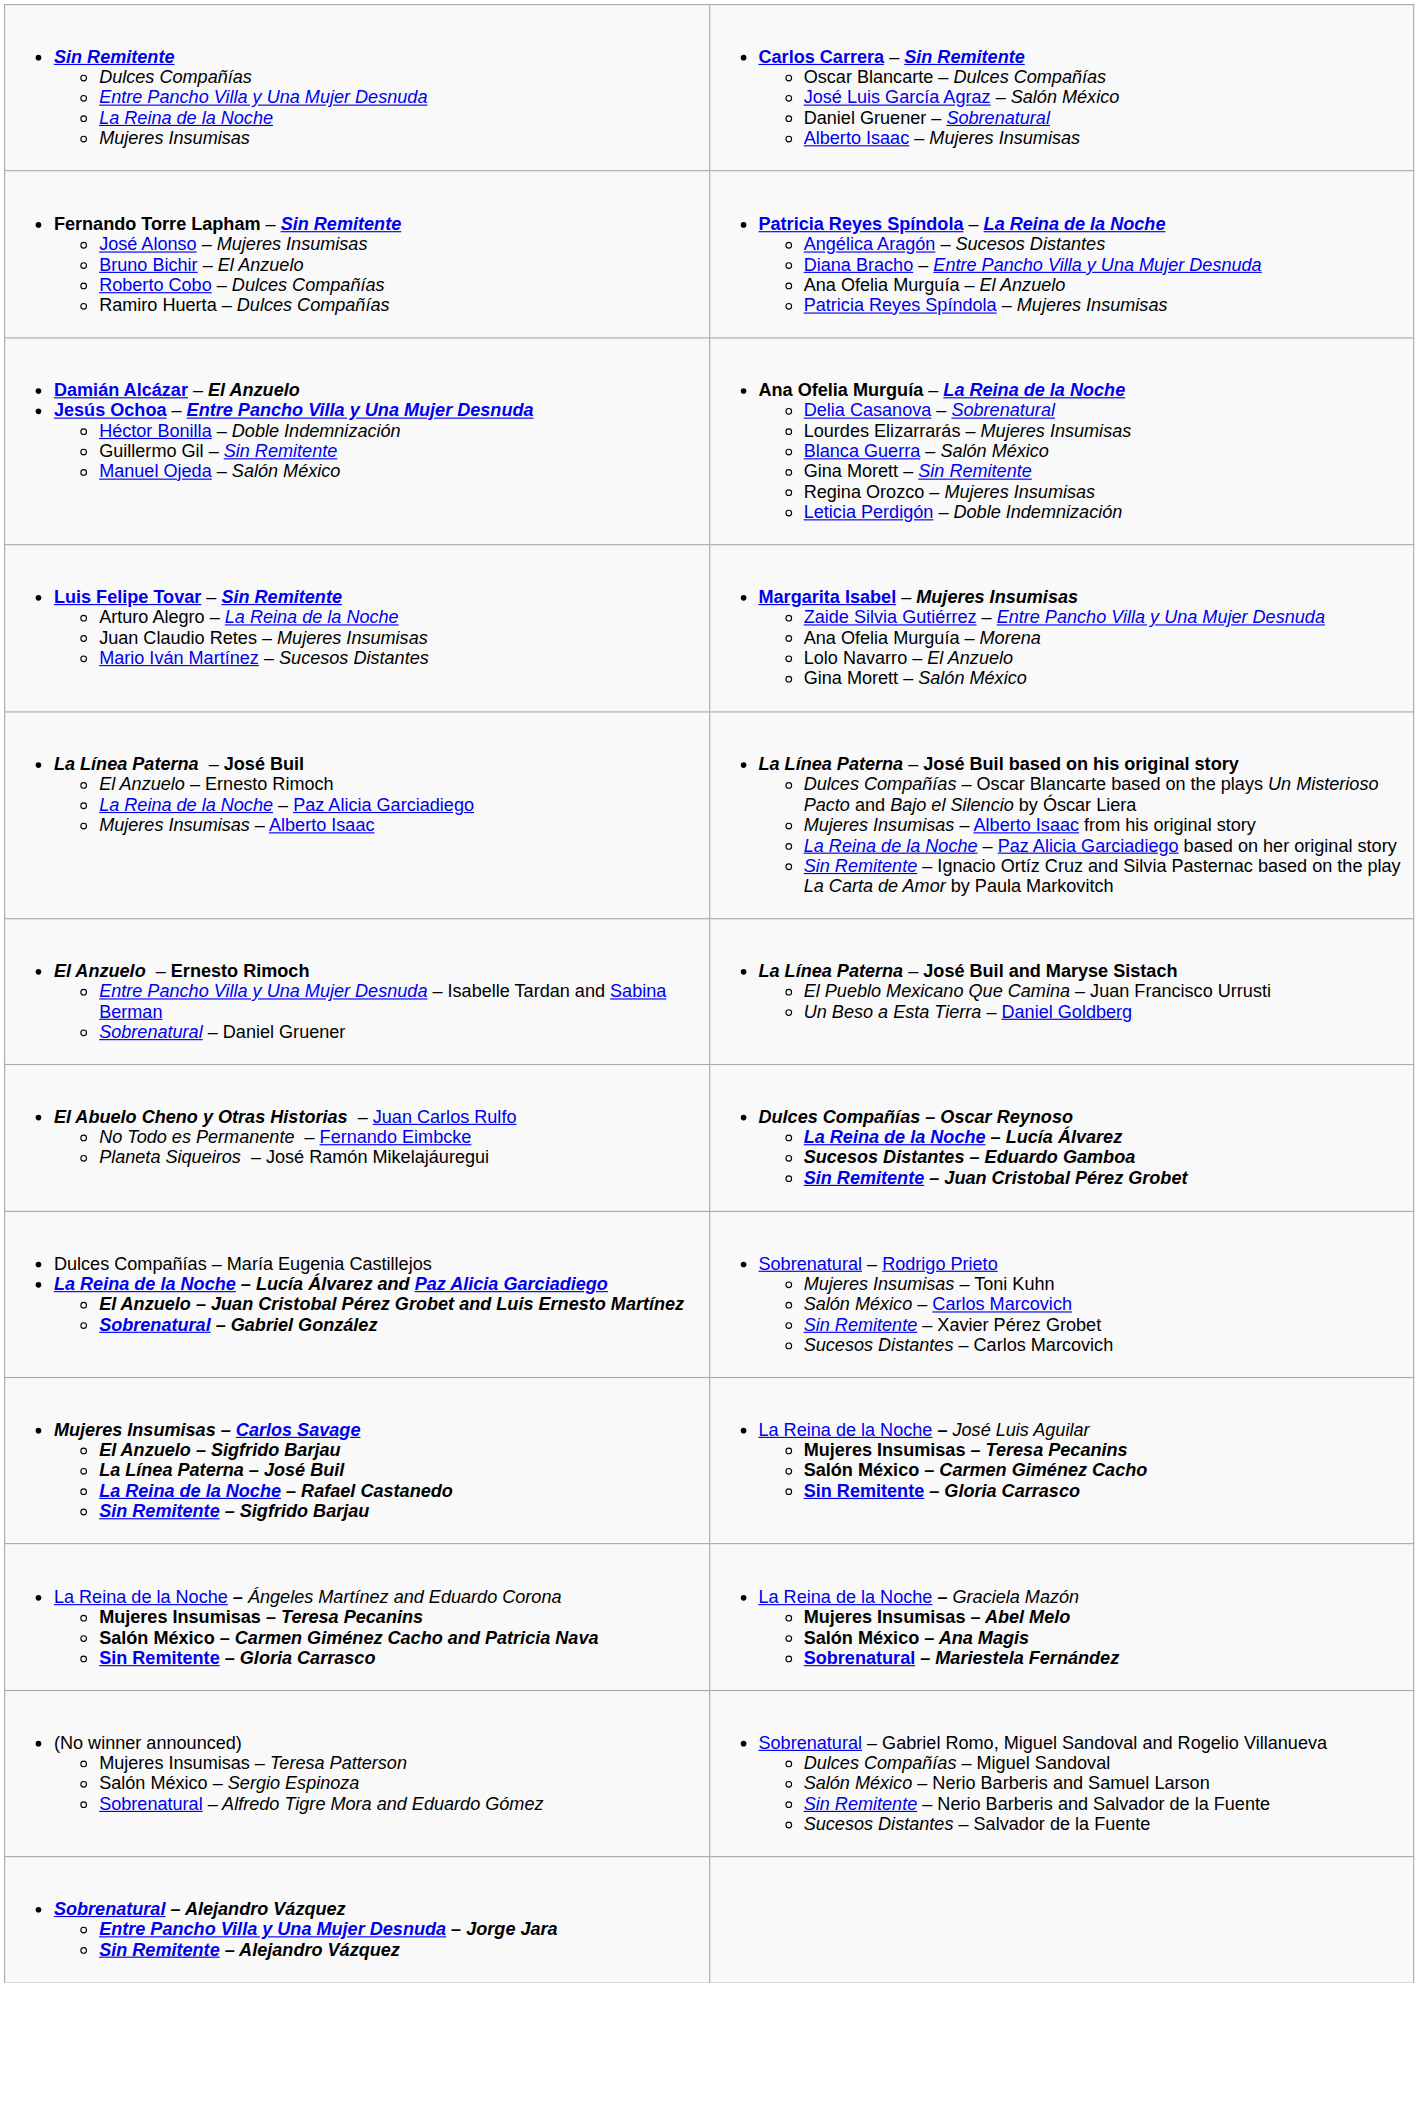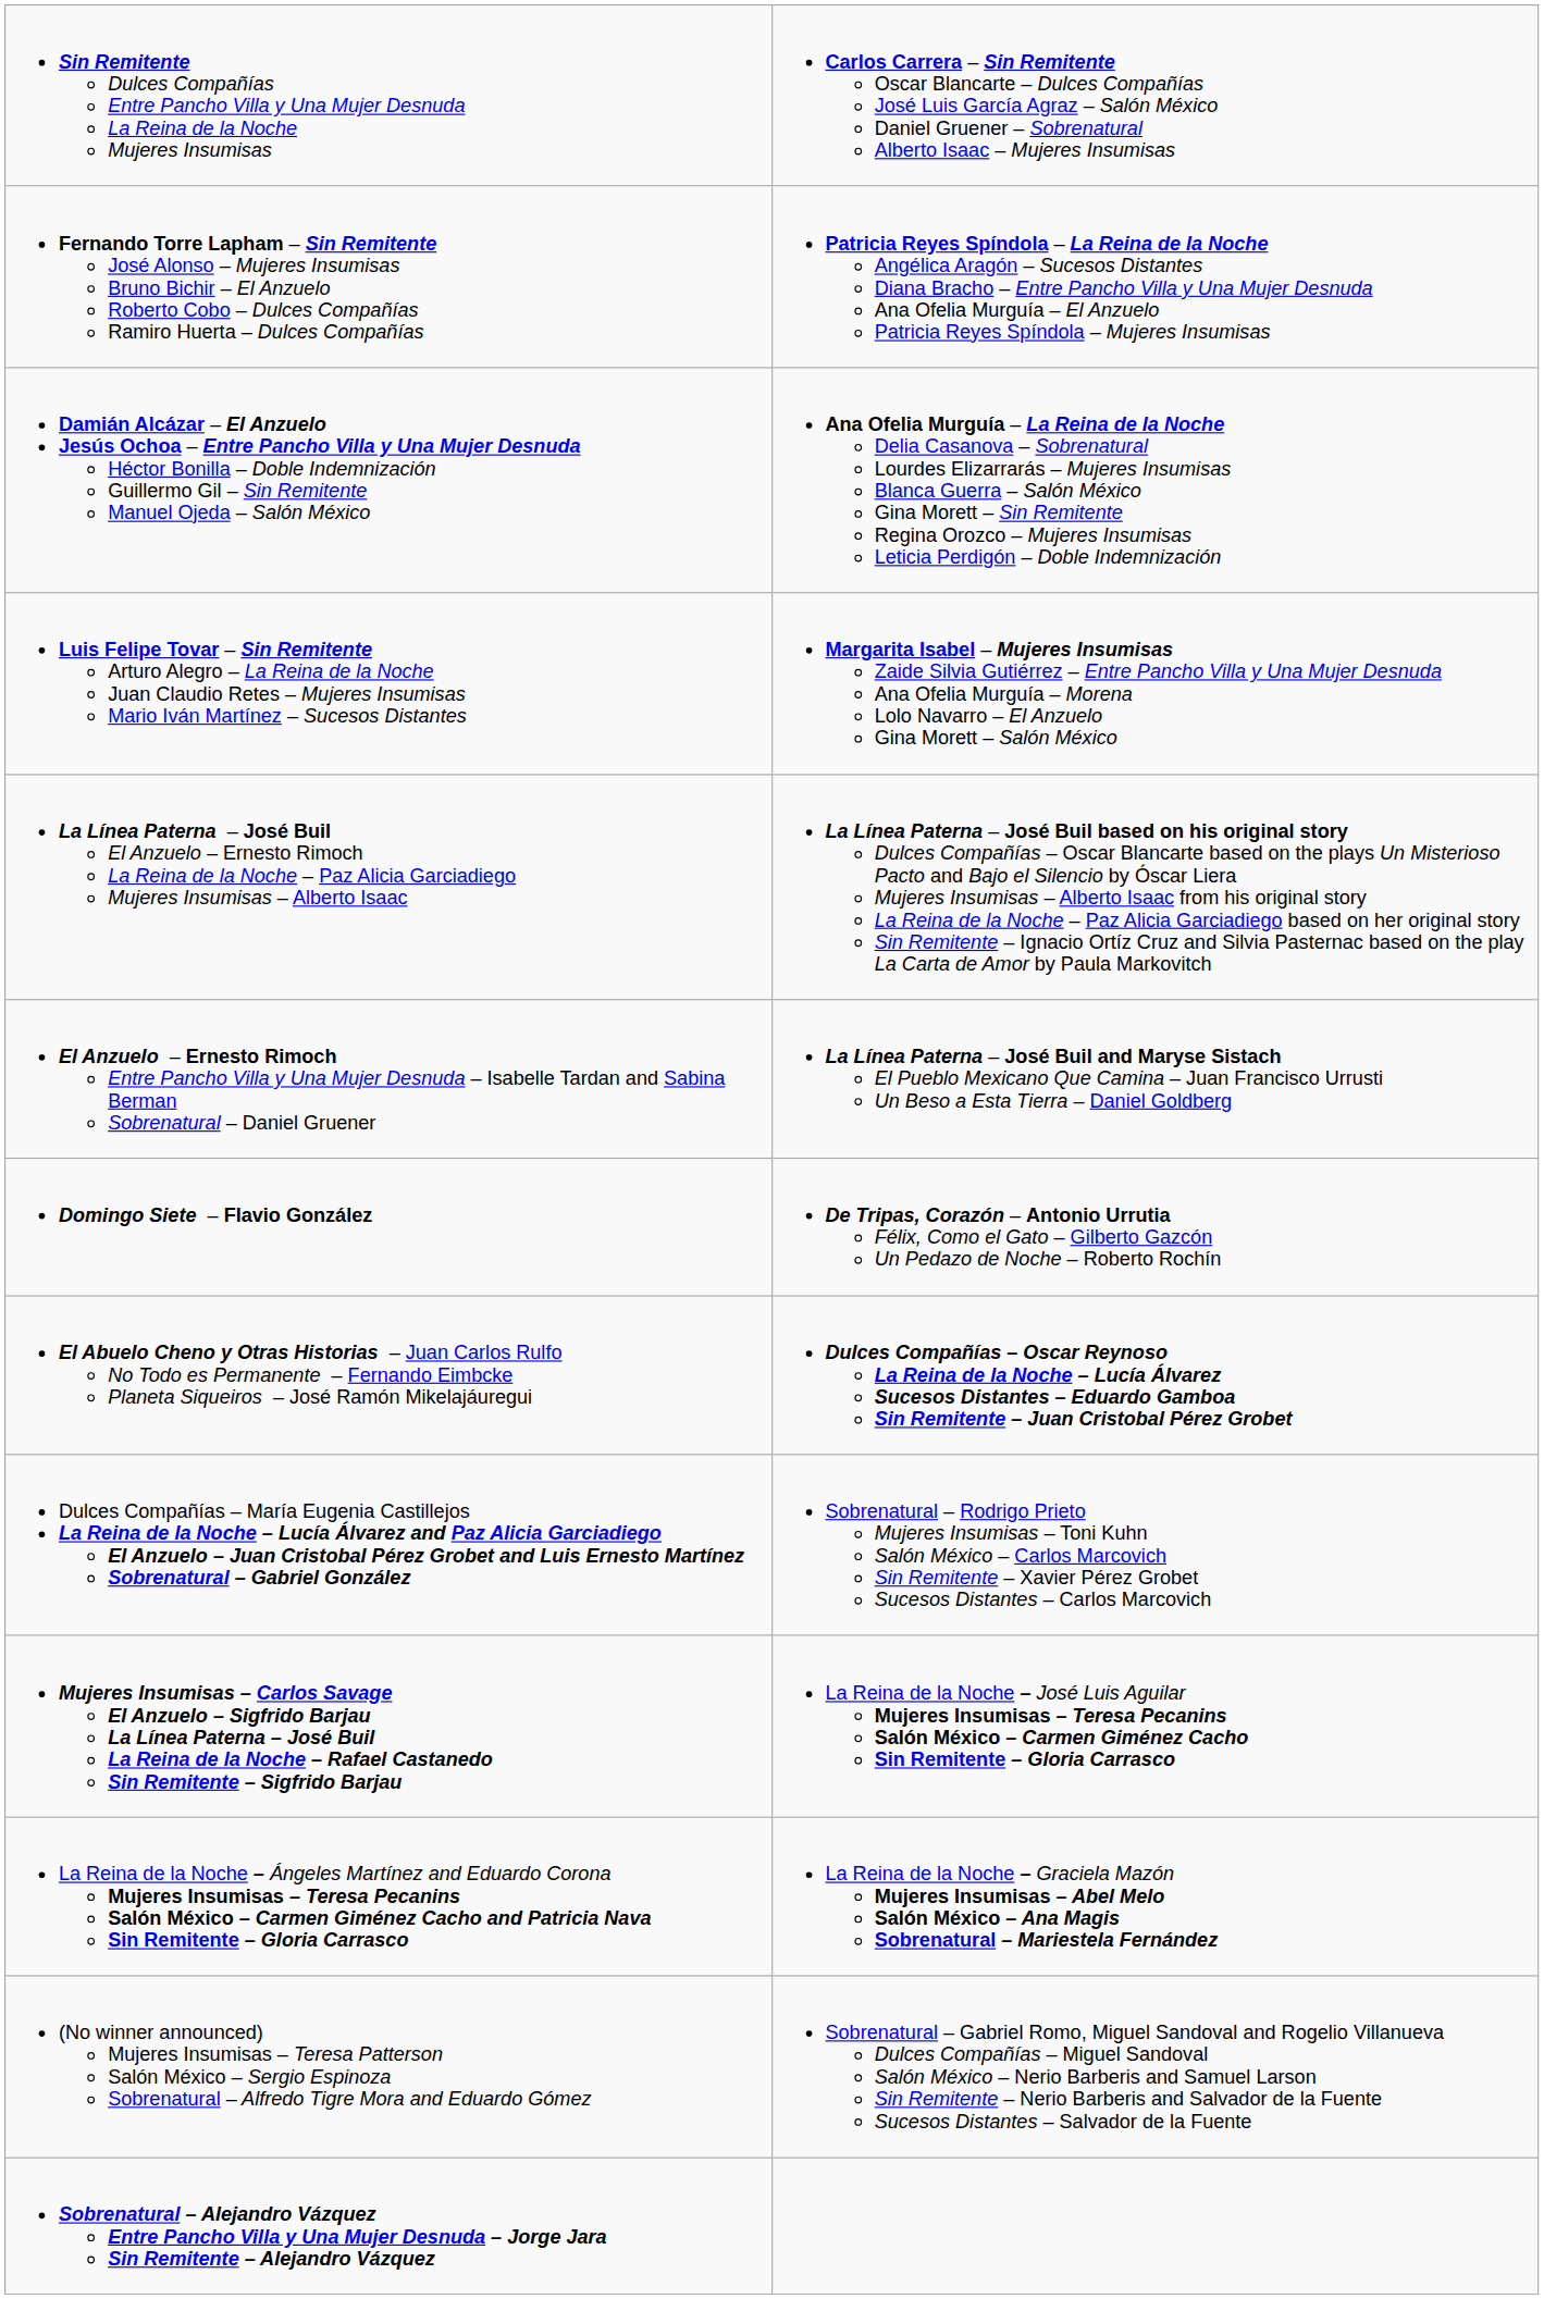+ row: Domingo Siete – Flavio González | De Tripas, Corazón – Antonio Urrutia Félix, Como el Gato – Gilberto Gazcón Un Pedazo de Noche – Roberto Rochín
